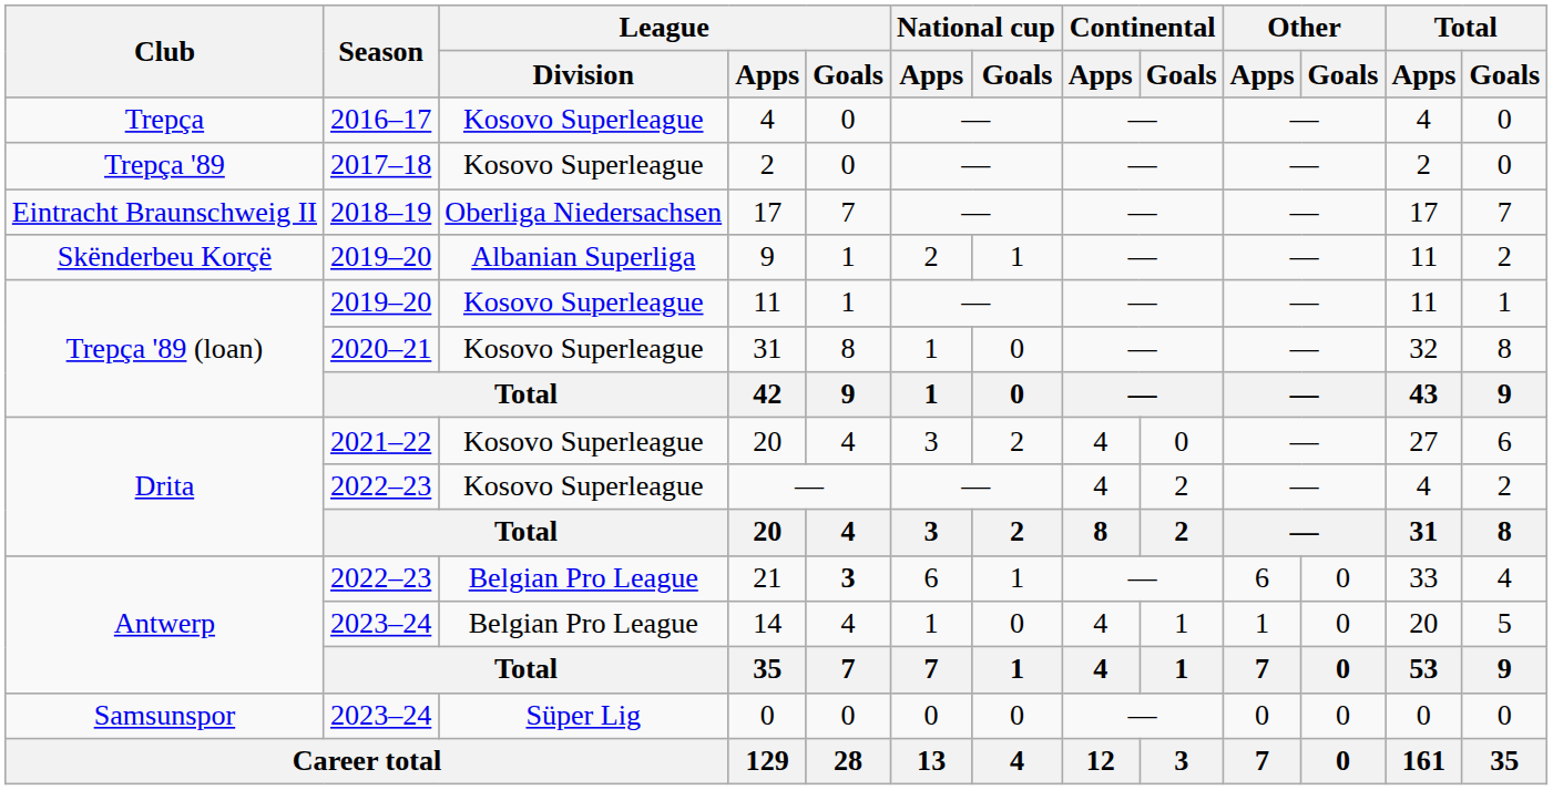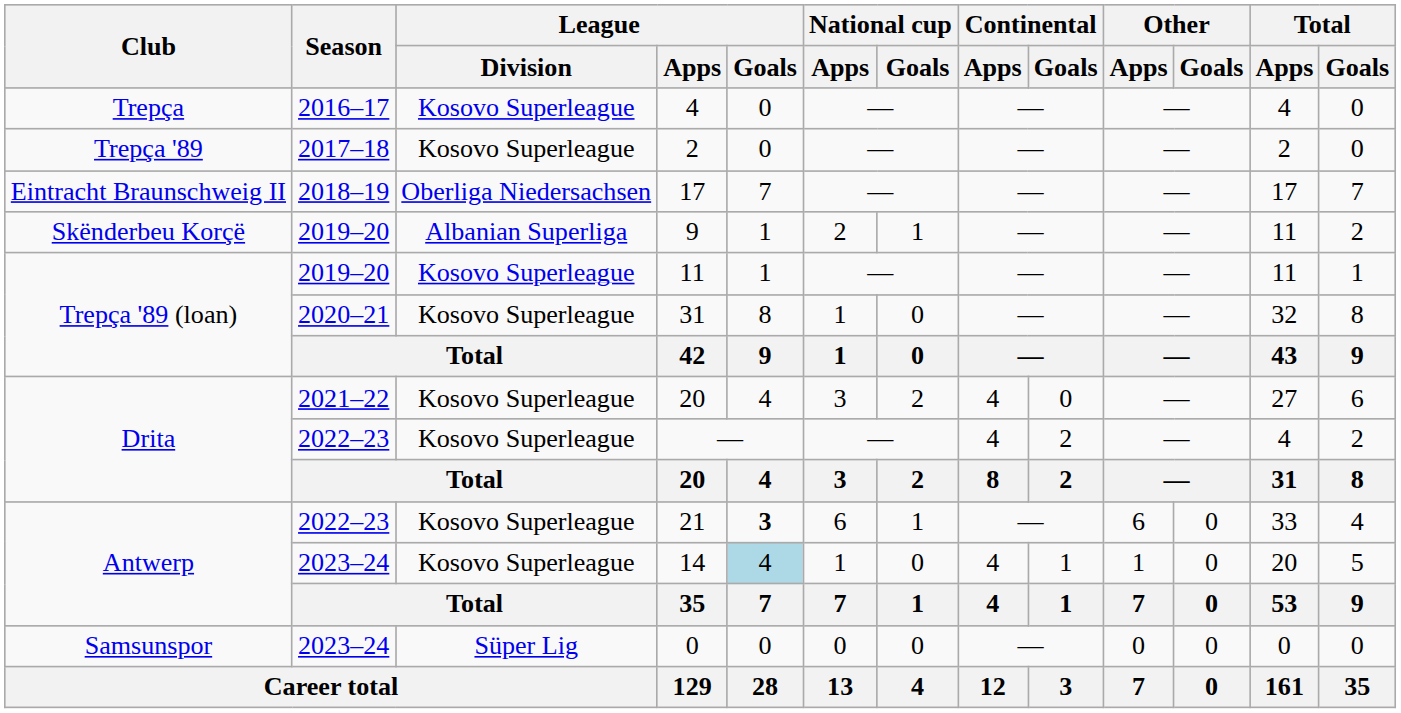21 | League / Division: Belgian Pro League -> Kosovo Superleague
14 | League / Division: Belgian Pro League -> Kosovo Superleague
14 | League / Goals: no background -> lightblue background
